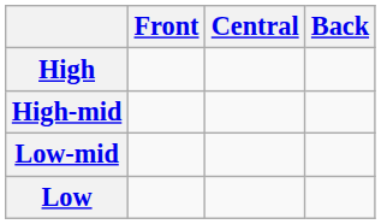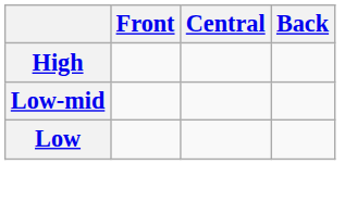- row: High-mid
